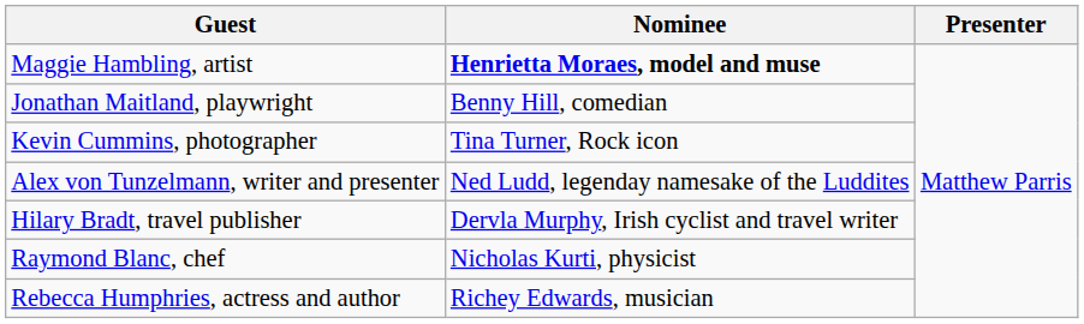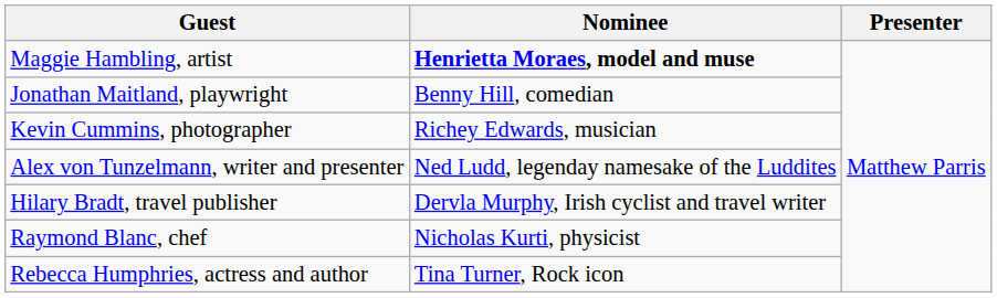Kevin Cummins, photographer | Nominee: Tina Turner, Rock icon -> Richey Edwards, musician
Rebecca Humphries, actress and author | Nominee: Richey Edwards, musician -> Tina Turner, Rock icon
